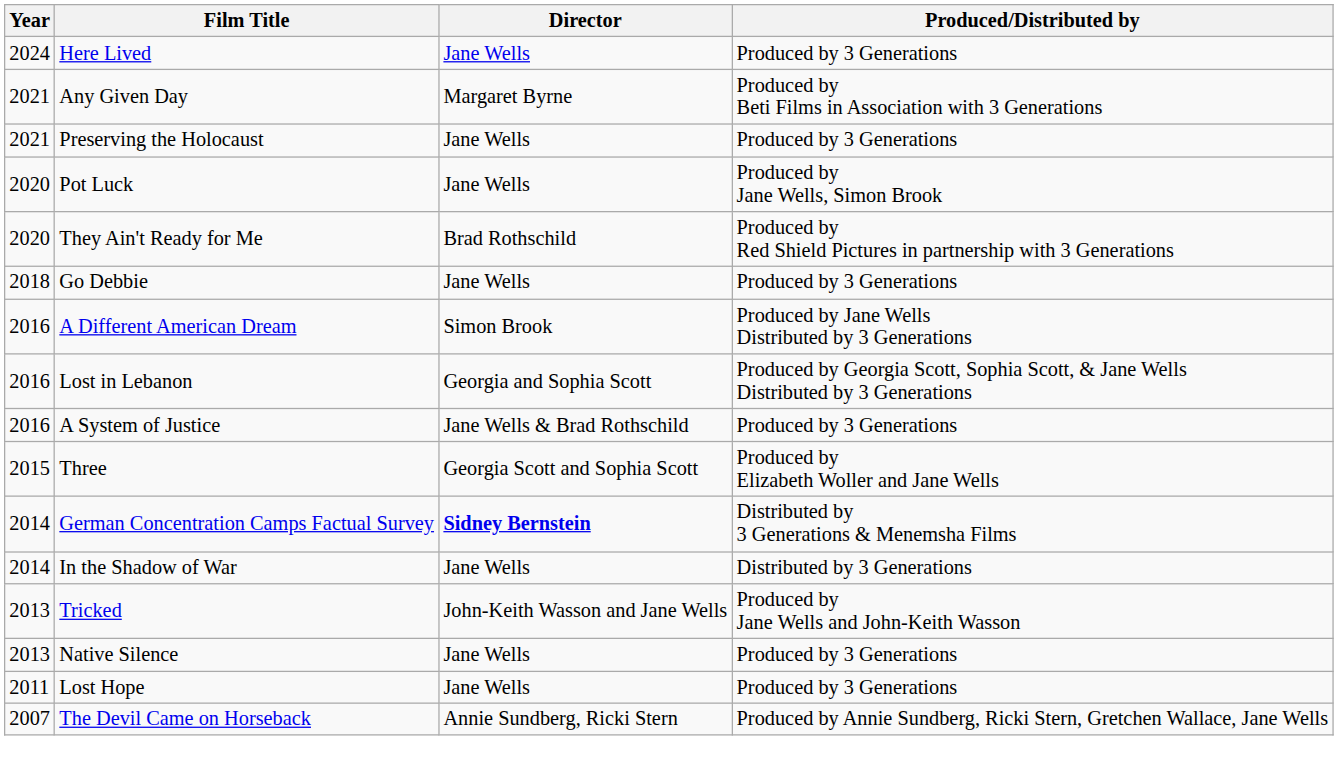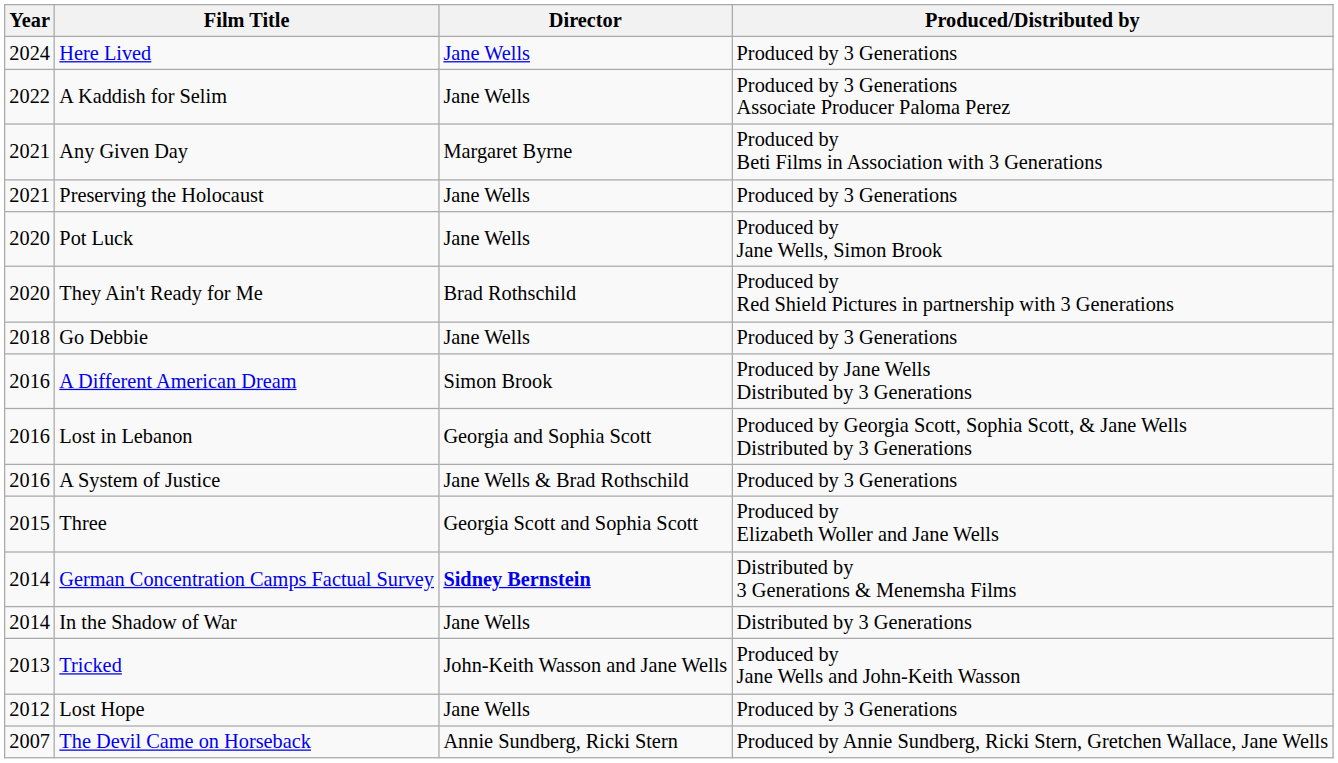+ row: 2022 | A Kaddish for Selim | Jane Wells | Produced by 3 Generations Associate Producer Paloma Perez
- row: 2013 | Native Silence | Jane Wells | Produced by 3 Generations
Lost Hope | Year: 2011 -> 2012
